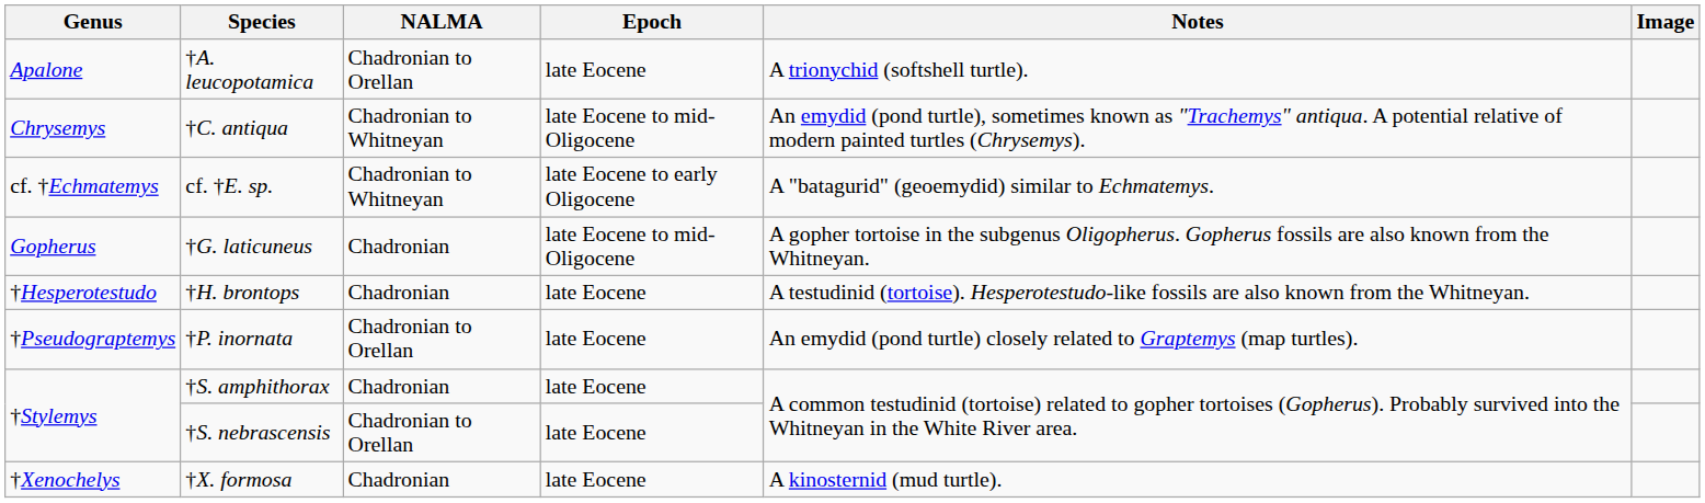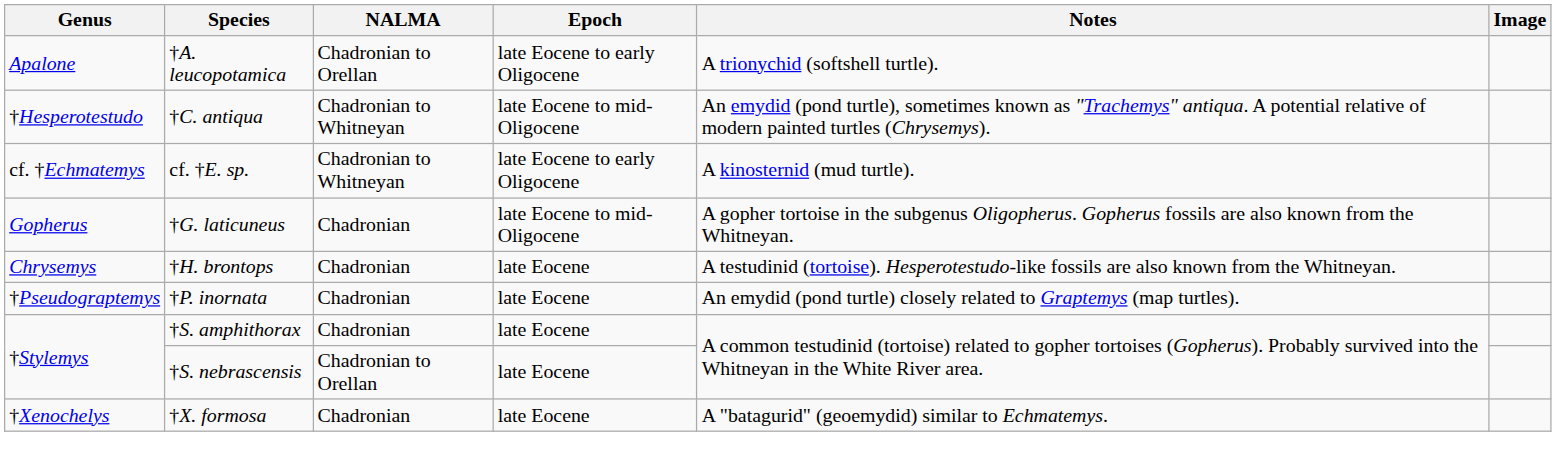†A. leucopotamica | Epoch: late Eocene -> late Eocene to early Oligocene
†C. antiqua | Genus: Chrysemys -> †Hesperotestudo
cf. †E. sp. | Notes: A "batagurid" (geoemydid) similar to Echmatemys. -> A kinosternid (mud turtle).
†H. brontops | Genus: †Hesperotestudo -> Chrysemys
†P. inornata | NALMA: Chadronian to Orellan -> Chadronian
†X. formosa | Notes: A kinosternid (mud turtle). -> A "batagurid" (geoemydid) similar to Echmatemys.
